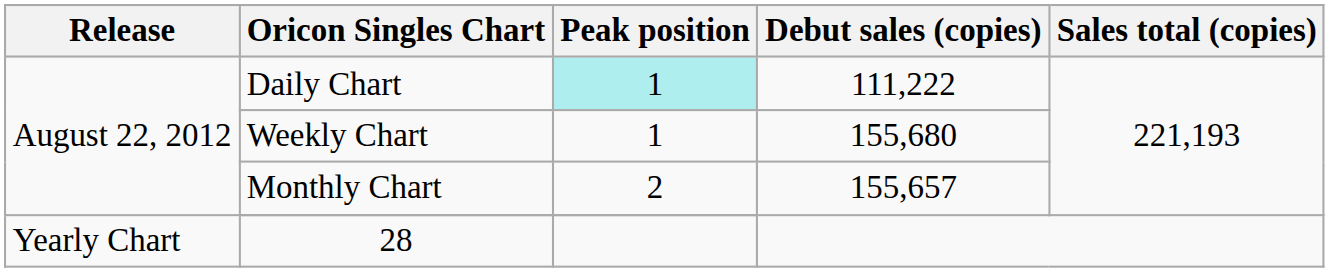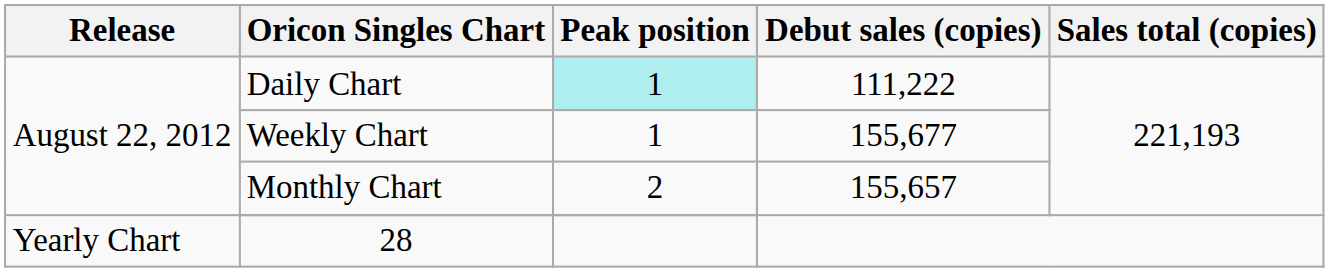Weekly Chart | Debut sales (copies): 155,680 -> 155,677
